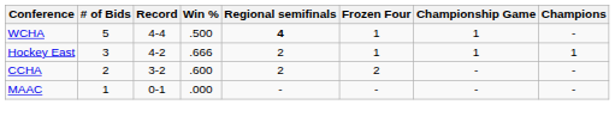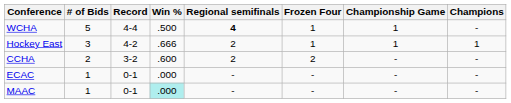+ row: ECAC | 1 | 0-1 | .000 | - | - | - | -
MAAC | Win %: no background -> paleturquoise background
